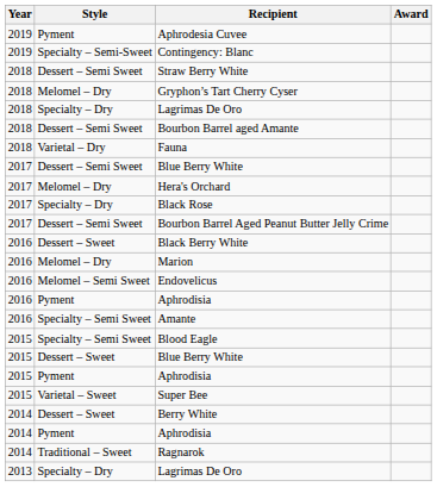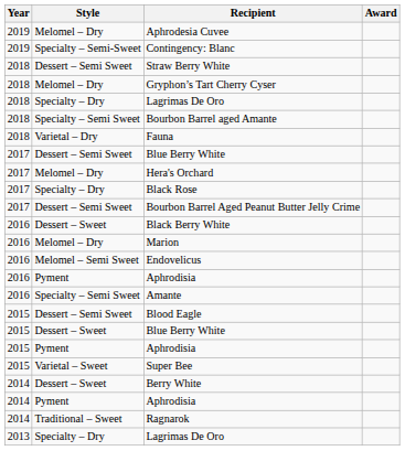Aphrodesia Cuvee | Style: Pyment -> Melomel – Dry
Bourbon Barrel aged Amante | Style: Dessert – Semi Sweet -> Specialty – Semi Sweet
Blood Eagle | Style: Specialty – Semi Sweet -> Dessert – Semi Sweet
